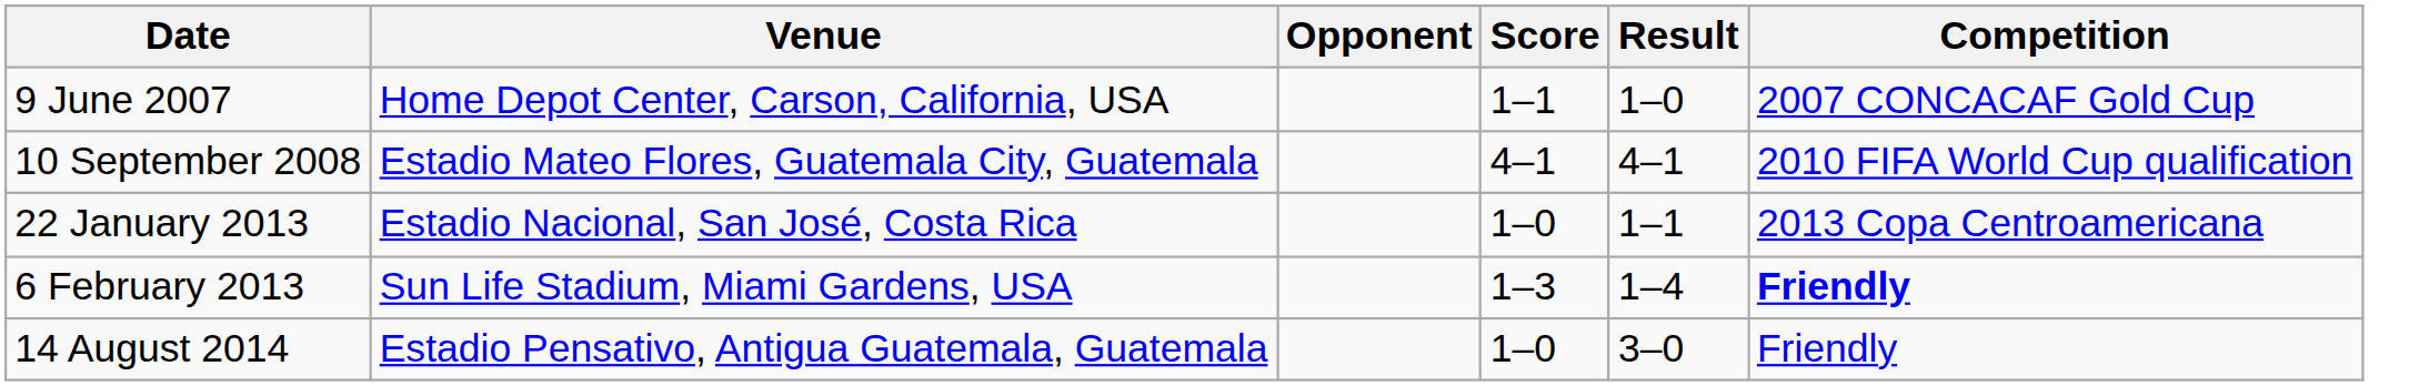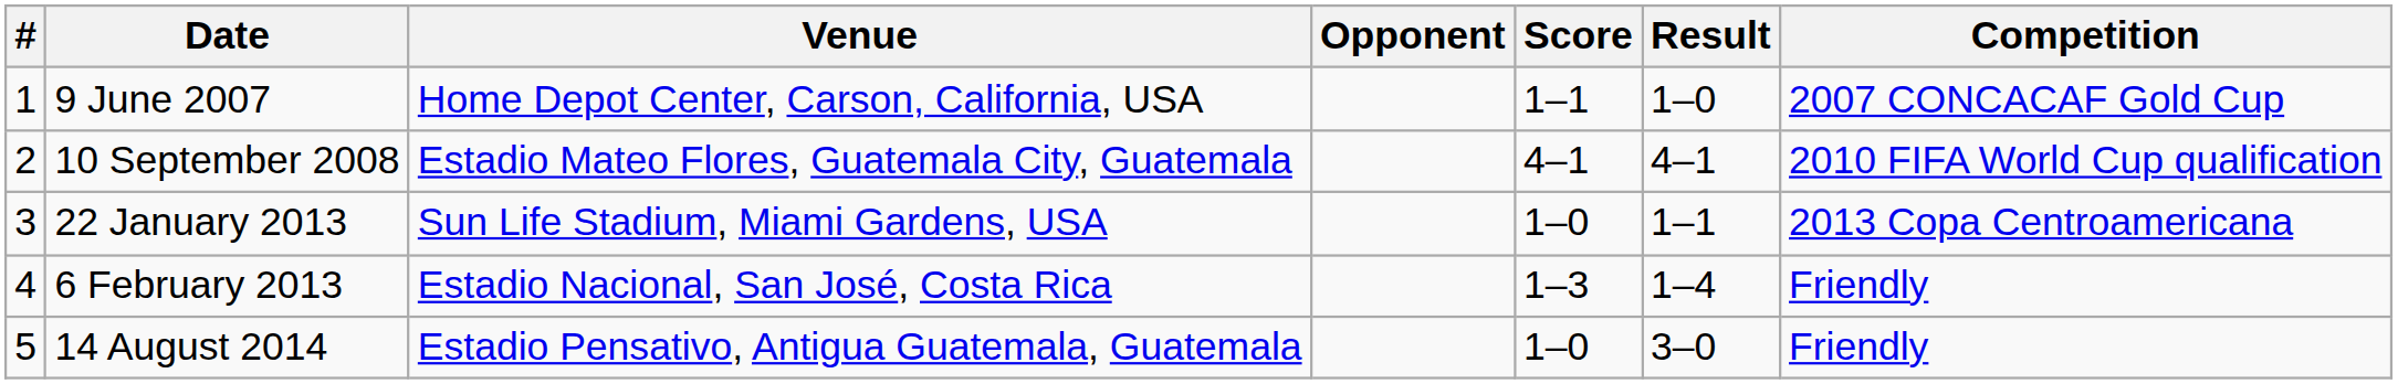+ column: # | 1 | 2 | 3 | 4 | 5
22 January 2013 | Venue: Estadio Nacional, San José, Costa Rica -> Sun Life Stadium, Miami Gardens, USA
6 February 2013 | Venue: Sun Life Stadium, Miami Gardens, USA -> Estadio Nacional, San José, Costa Rica
6 February 2013 | Competition: bold -> normal
